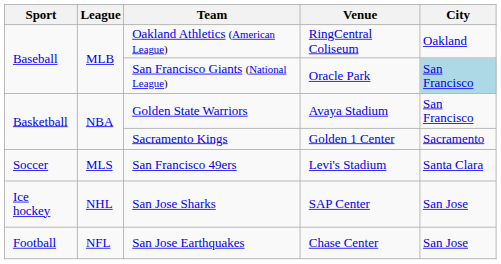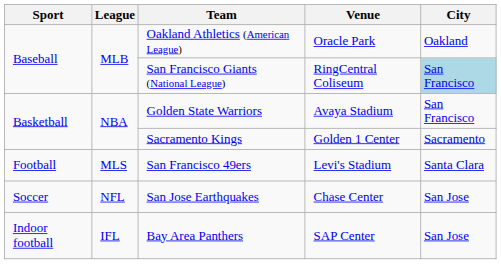Oakland Athletics (American League) | Venue: RingCentral Coliseum -> Oracle Park
San Francisco Giants (National League) | Venue: Oracle Park -> RingCentral Coliseum
San Francisco 49ers | Sport: Soccer -> Football
- row: Ice hockey | NHL | San Jose Sharks | SAP Center | San Jose
San Jose Earthquakes | Sport: Football -> Soccer
+ row: Indoor football | IFL | Bay Area Panthers | SAP Center | San Jose
